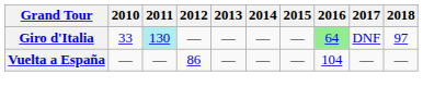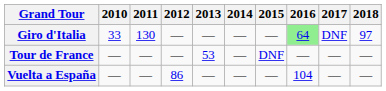Giro d'Italia | 2011: paleturquoise background -> no background
+ row: Tour de France | — | — | — | 53 | — | DNF | — | — | —
